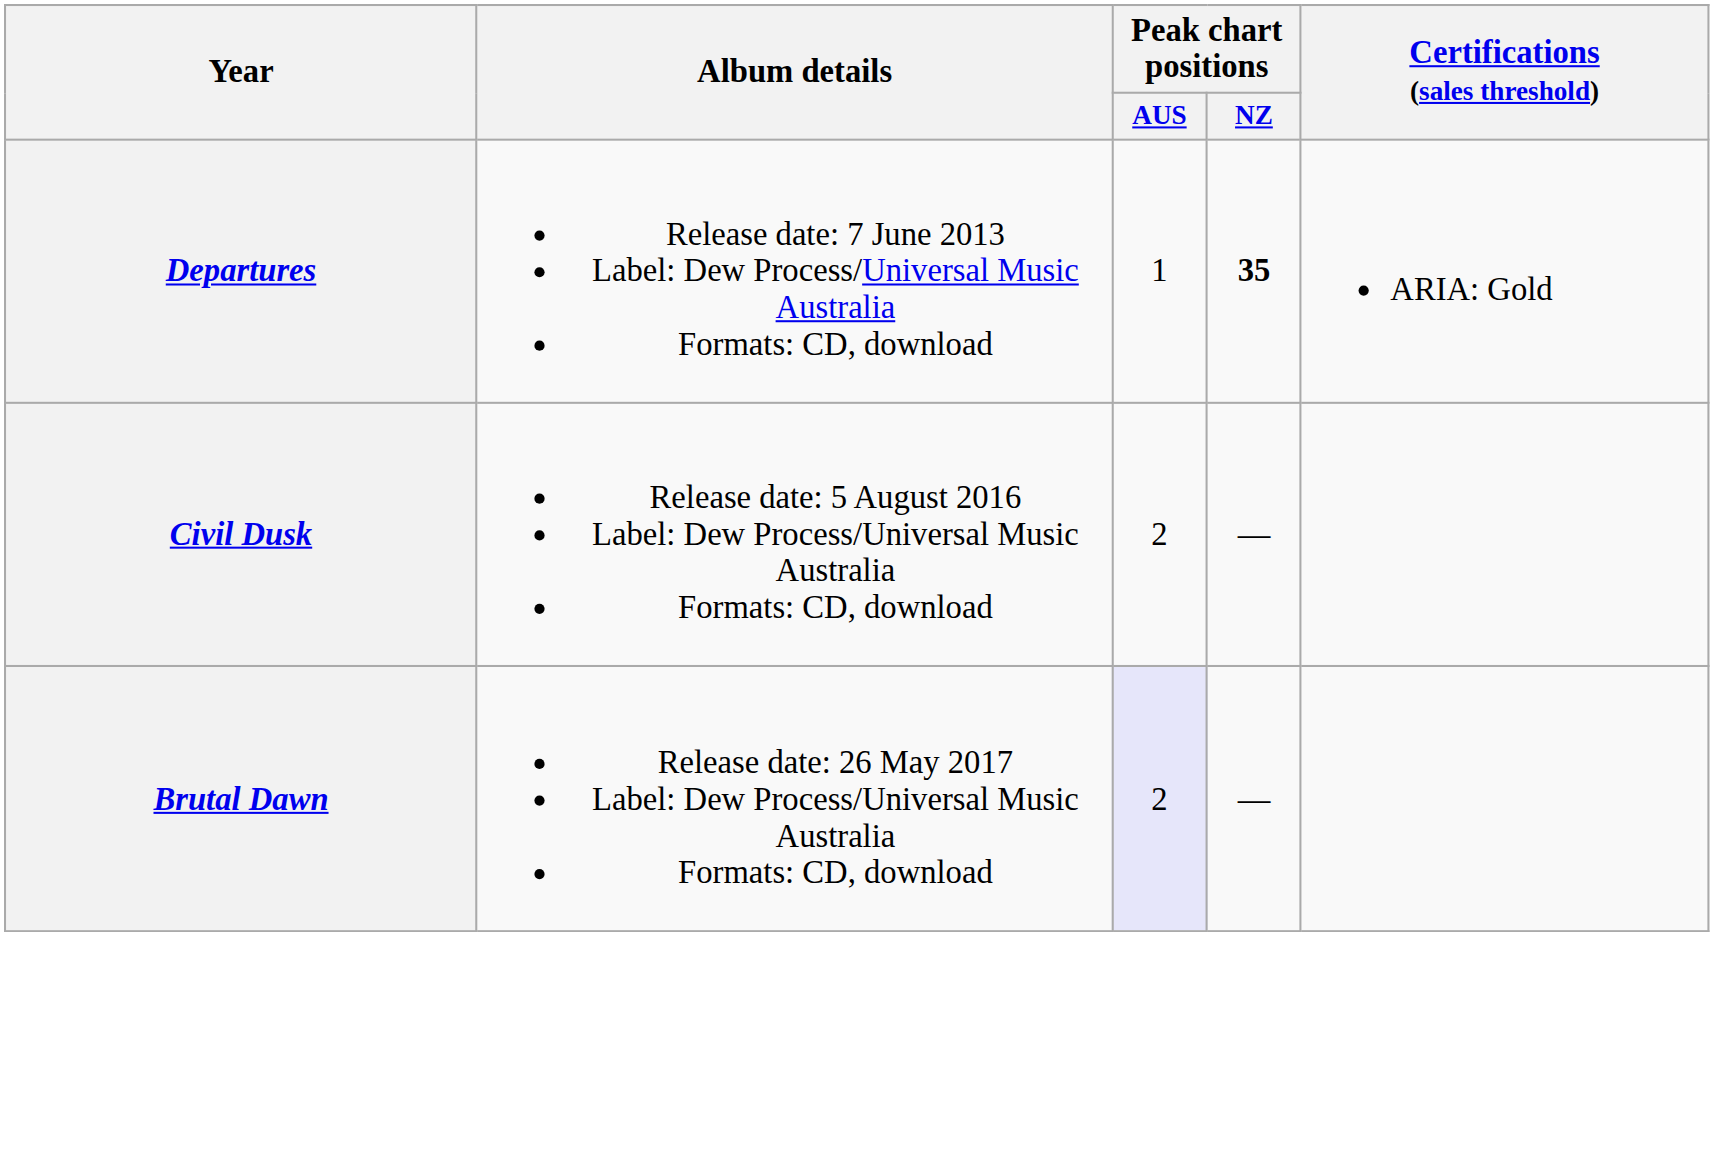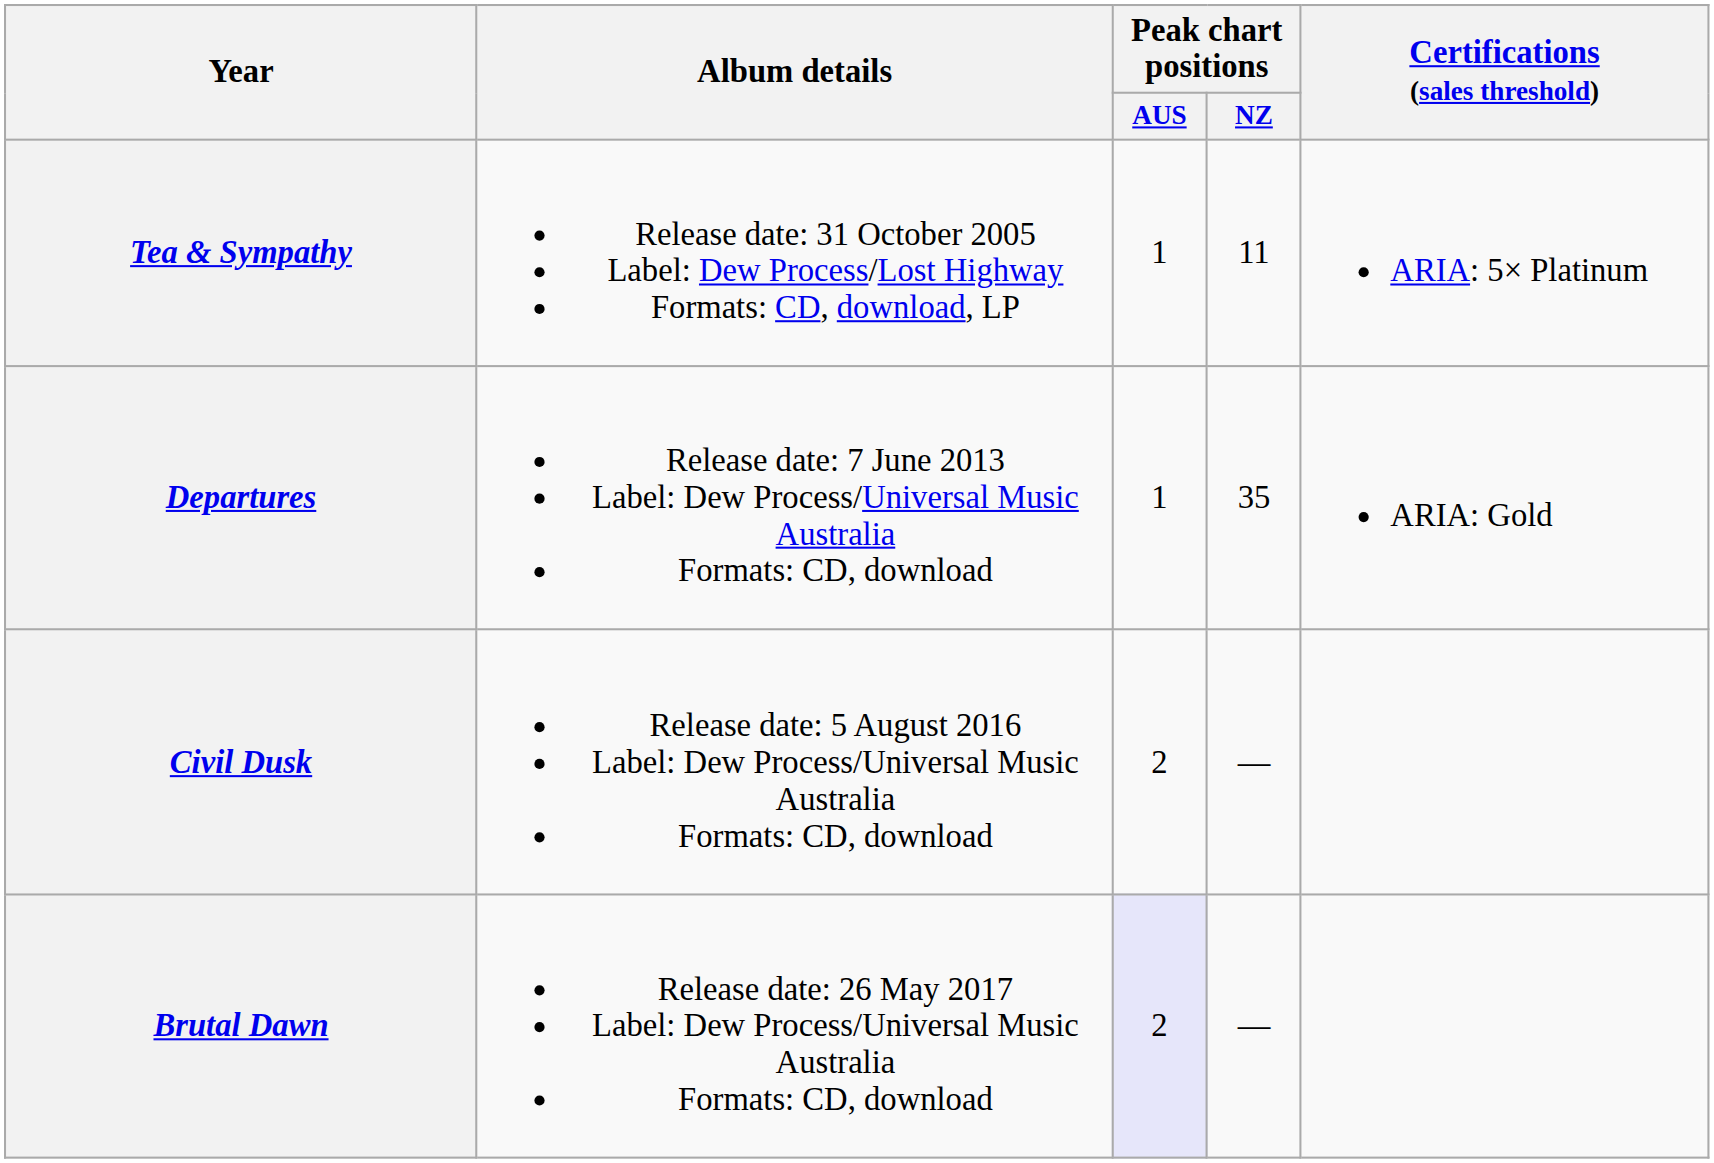+ row: Tea & Sympathy | Release date: 31 October 2005 Label: Dew Process/Lost Highway Formats: CD, download, LP | 1 | 11 | ARIA: 5× Platinum
Departures | Peak chart positions / NZ: bold -> normal
